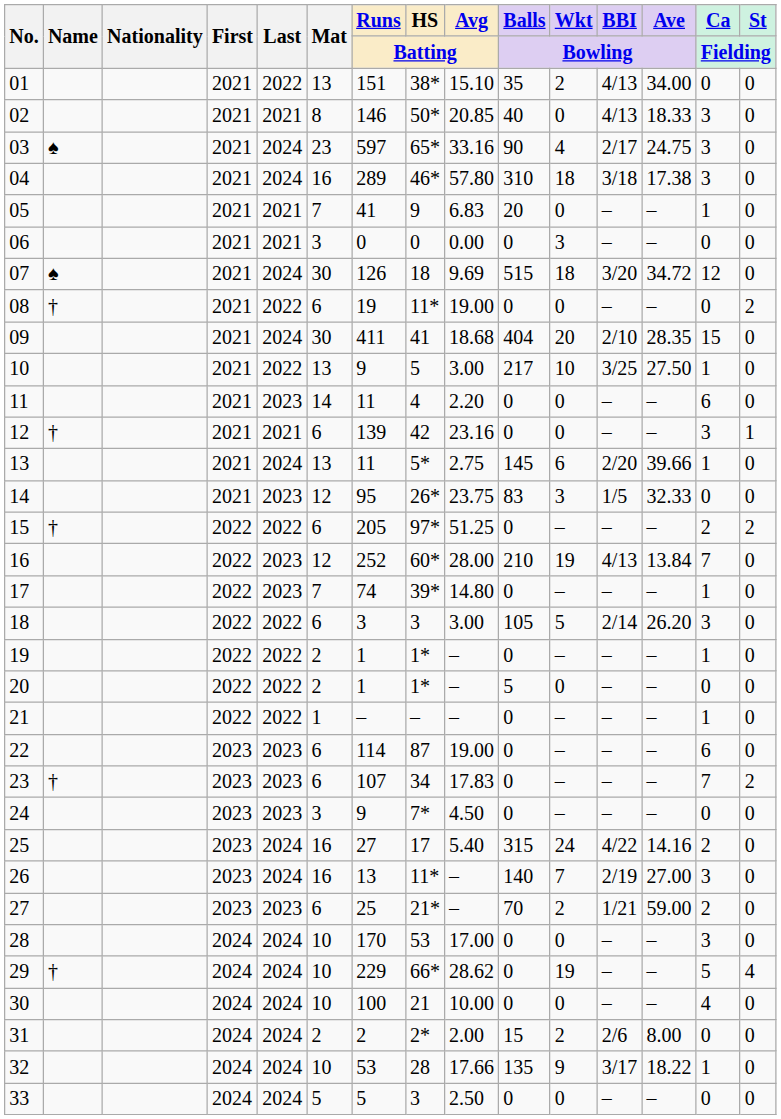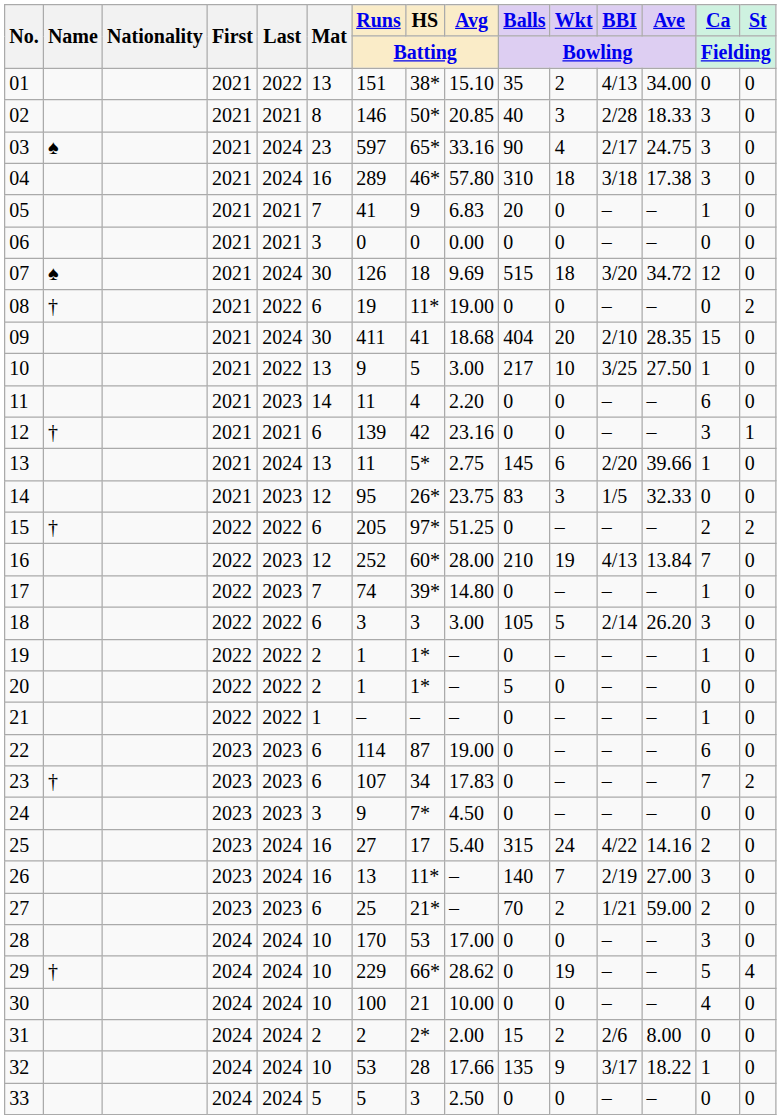02 | Wkt / Bowling: 0 -> 3
02 | BBI / Bowling: 4/13 -> 2/28
06 | Wkt / Bowling: 3 -> 0
